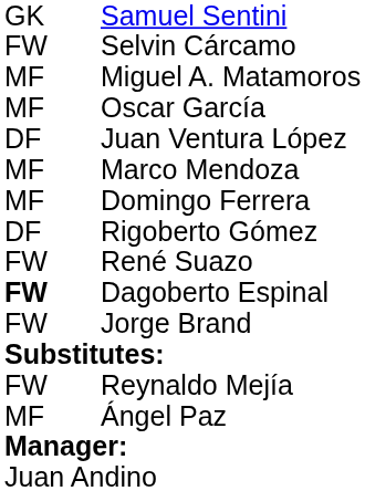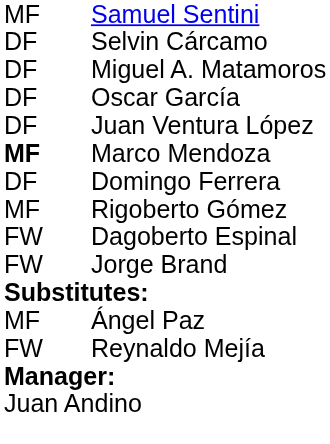Samuel Sentini | column 1: GK -> MF
Selvin Cárcamo | column 1: FW -> DF
Miguel A. Matamoros | column 1: MF -> DF
Oscar García | column 1: MF -> DF
Marco Mendoza | column 1: normal -> bold
Domingo Ferrera | column 1: MF -> DF
Rigoberto Gómez | column 1: DF -> MF
- row: FW | René Suazo
Dagoberto Espinal | column 1: bold -> normal
rows swapped: Ángel Paz <-> Reynaldo Mejía
